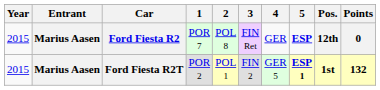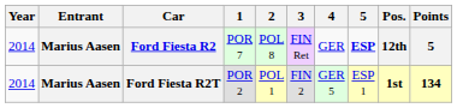Ford Fiesta R2 | Year: 2015 -> 2014
Ford Fiesta R2 | Points: 0 -> 5
Ford Fiesta R2T | Year: 2015 -> 2014
Ford Fiesta R2T | 5: bold -> normal
Ford Fiesta R2T | Points: 132 -> 134
